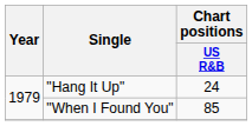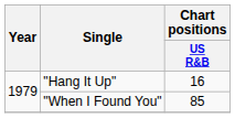"Hang It Up" | Chart positions / US R&B: 24 -> 16
